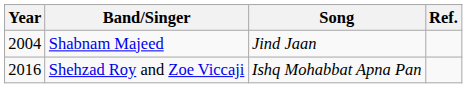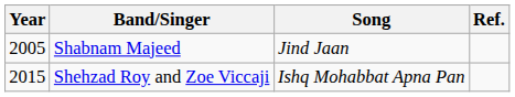Shabnam Majeed | Year: 2004 -> 2005
Shehzad Roy and Zoe Viccaji | Year: 2016 -> 2015
